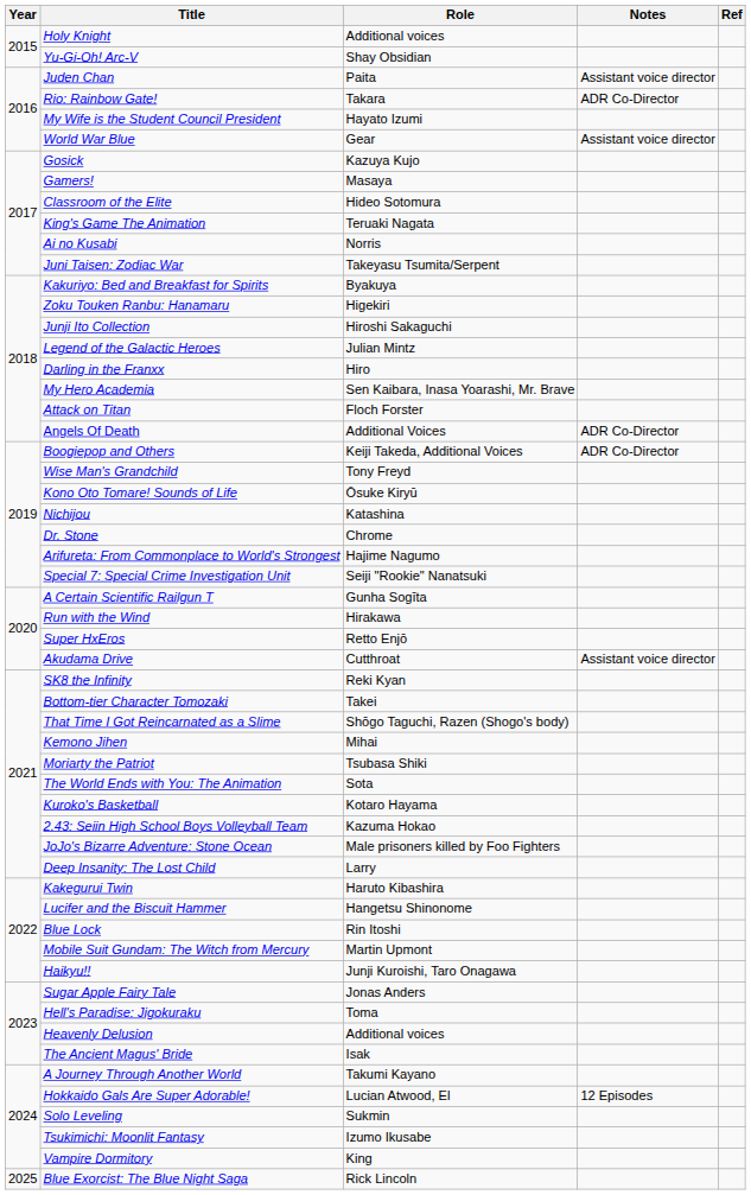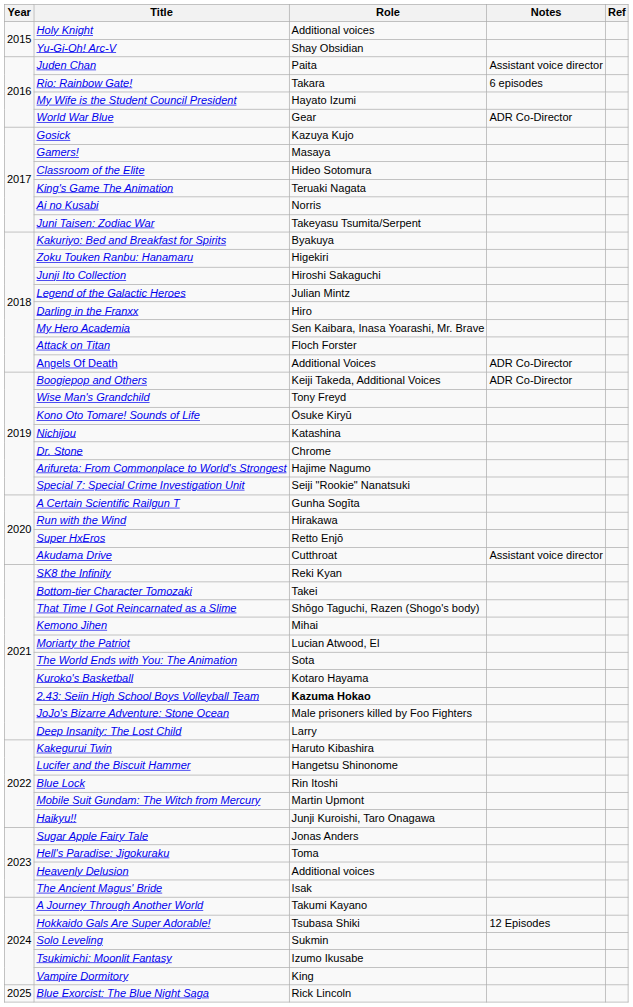Rio: Rainbow Gate! | Notes: ADR Co-Director -> 6 episodes
World War Blue | Notes: Assistant voice director -> ADR Co-Director
Moriarty the Patriot | Role: Tsubasa Shiki -> Lucian Atwood, El
2.43: Seiin High School Boys Volleyball Team | Role: normal -> bold
Hokkaido Gals Are Super Adorable! | Role: Lucian Atwood, El -> Tsubasa Shiki
